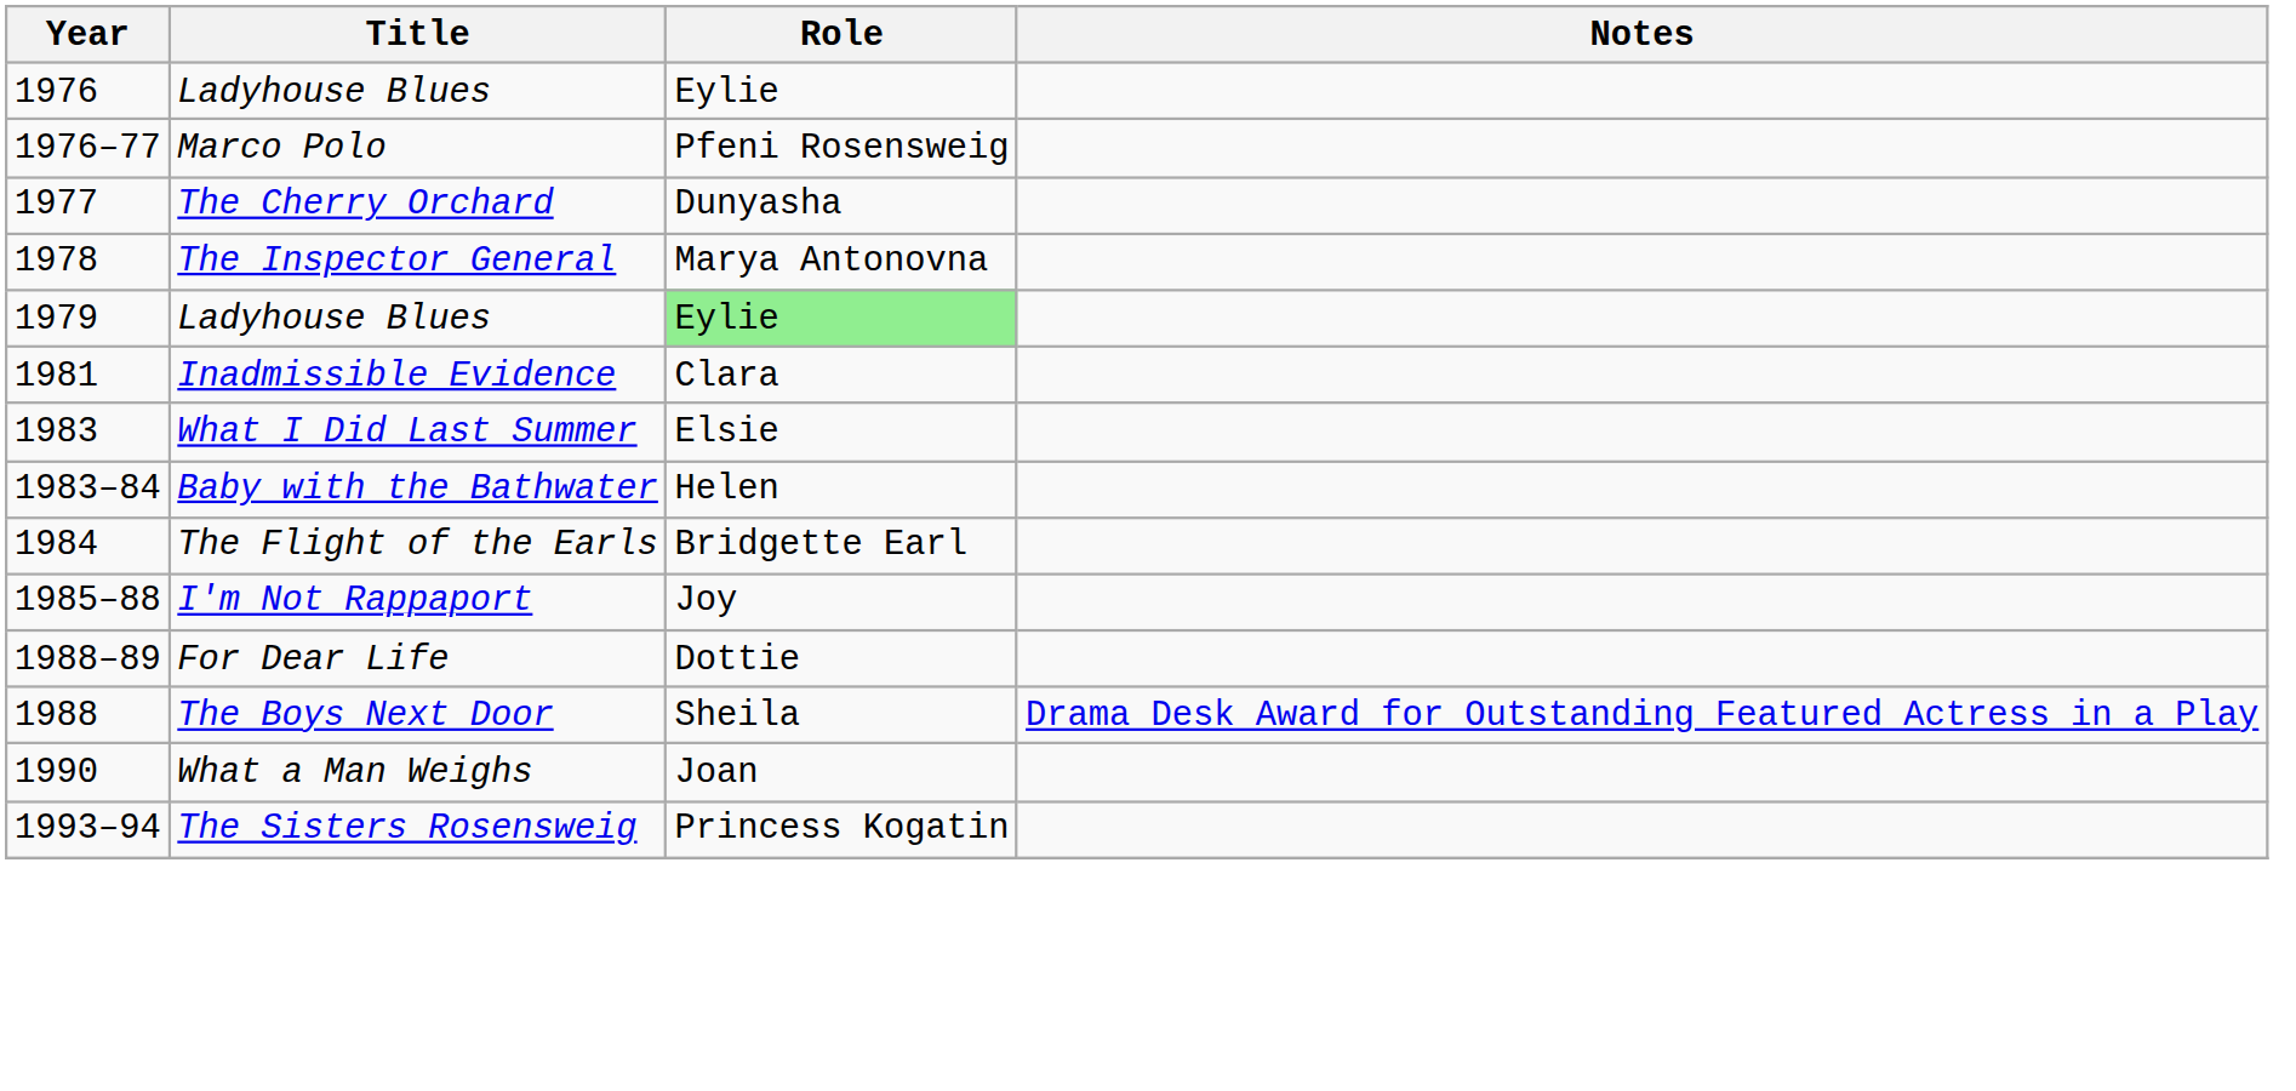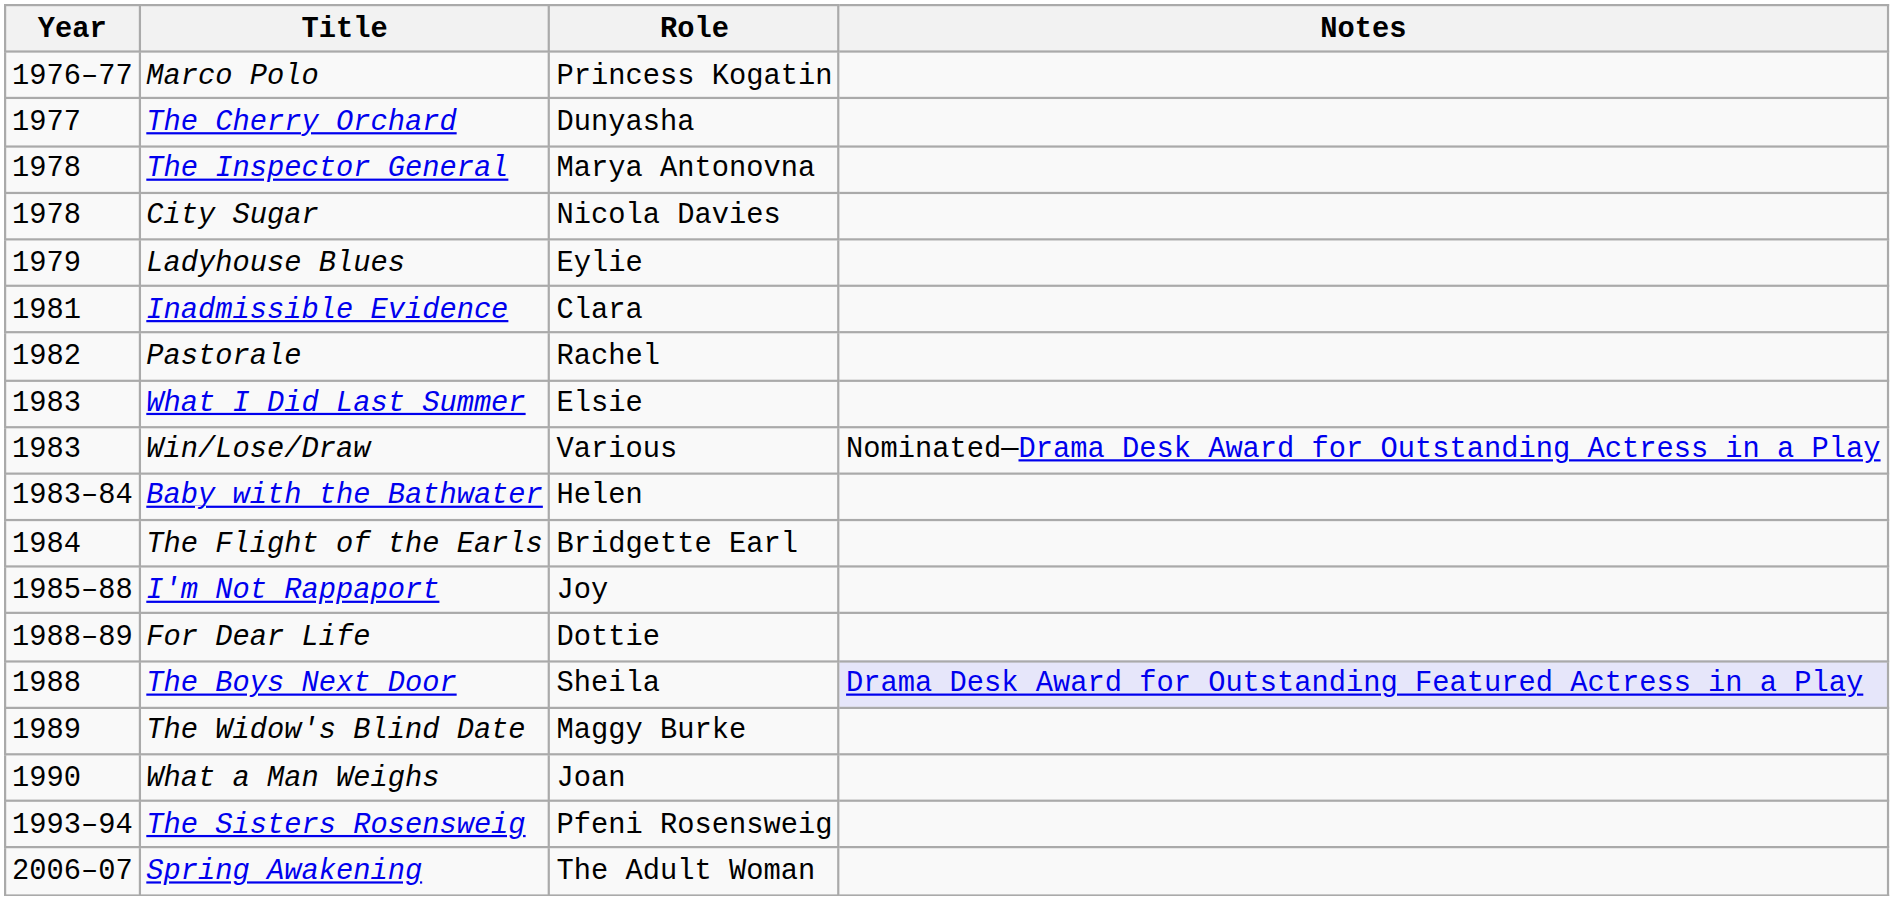- row: 1976 | Ladyhouse Blues | Eylie
Marco Polo | Role: Pfeni Rosensweig -> Princess Kogatin
+ row: 1978 | City Sugar | Nicola Davies
1979 / Ladyhouse Blues | Role: lightgreen background -> no background
+ row: 1982 | Pastorale | Rachel
+ row: 1983 | Win/Lose/Draw | Various | Nominated—Drama Desk Award for Outstanding Actress in a Play
The Boys Next Door | Notes: no background -> lavender background
+ row: 1989 | The Widow's Blind Date | Maggy Burke
The Sisters Rosensweig | Role: Princess Kogatin -> Pfeni Rosensweig
+ row: 2006–07 | Spring Awakening | The Adult Woman
